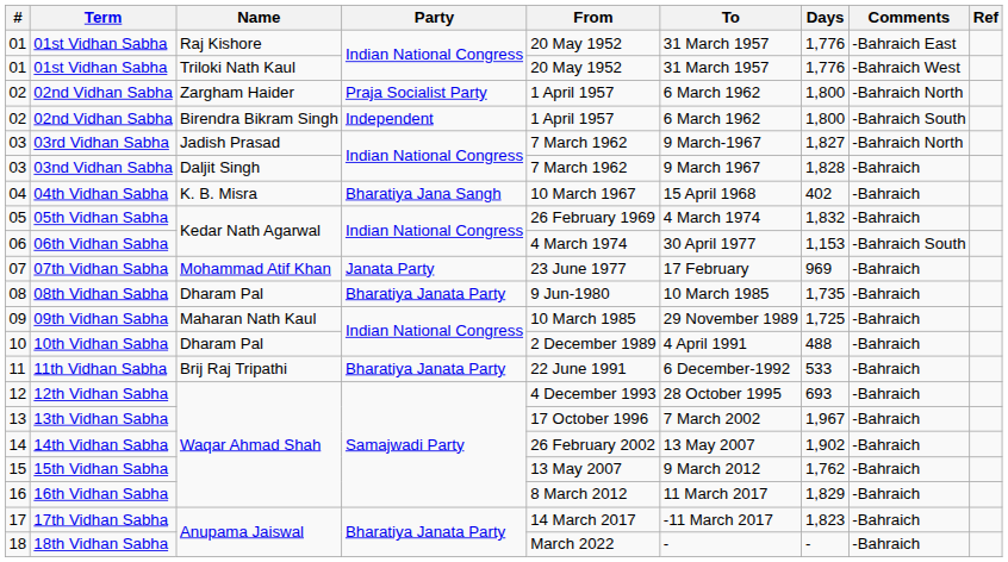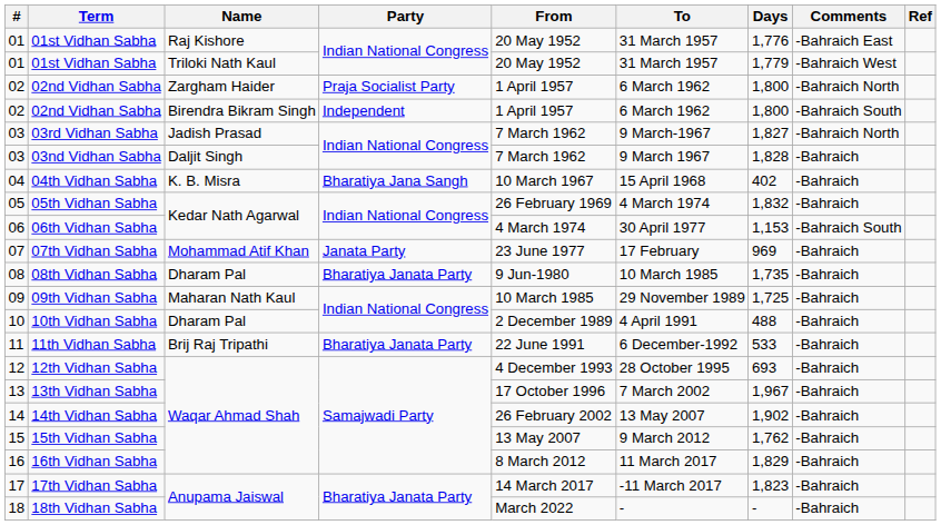01st Vidhan Sabha / Triloki Nath Kaul | Days: 1,776 -> 1,779
